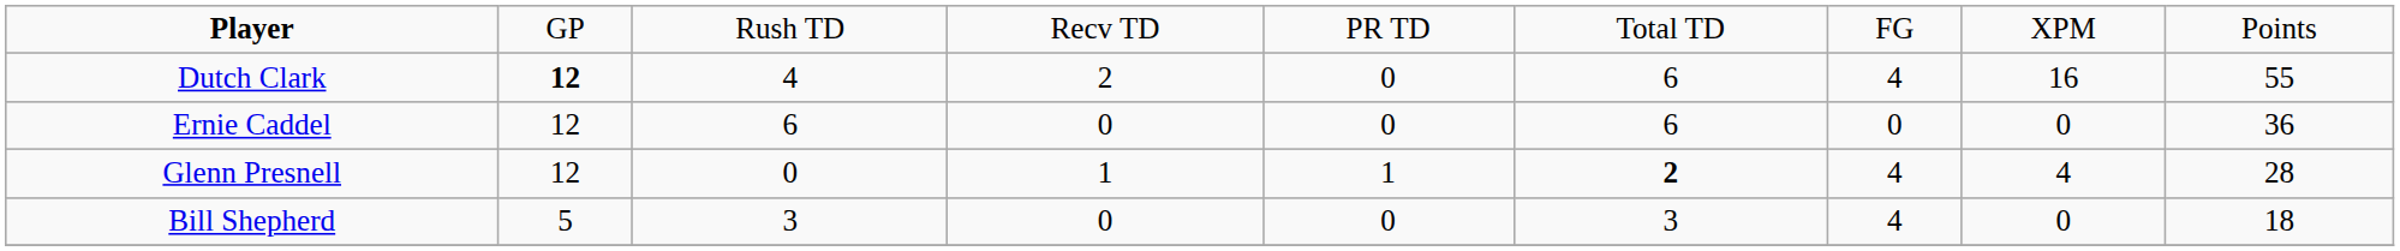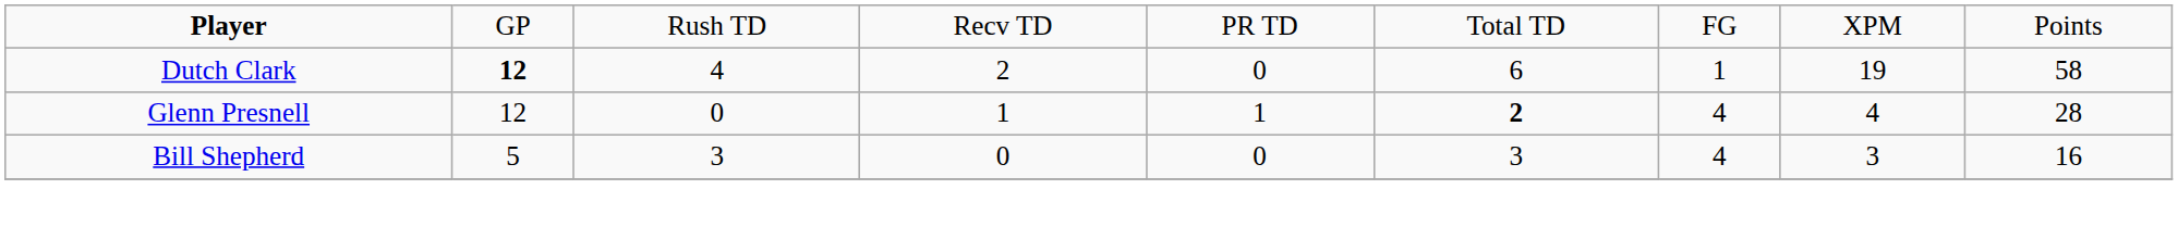Dutch Clark | column 7: 4 -> 1
Dutch Clark | column 8: 16 -> 19
Dutch Clark | column 9: 55 -> 58
- row: Ernie Caddel | 12 | 6 | 0 | 0 | 6 | 0 | 0 | 36
Bill Shepherd | column 8: 0 -> 3
Bill Shepherd | column 9: 18 -> 16
